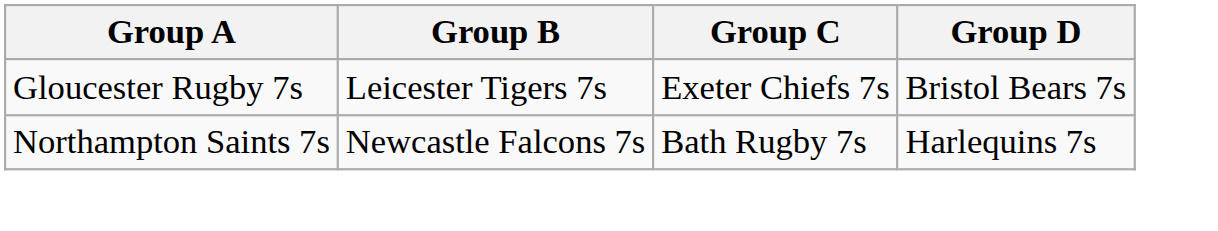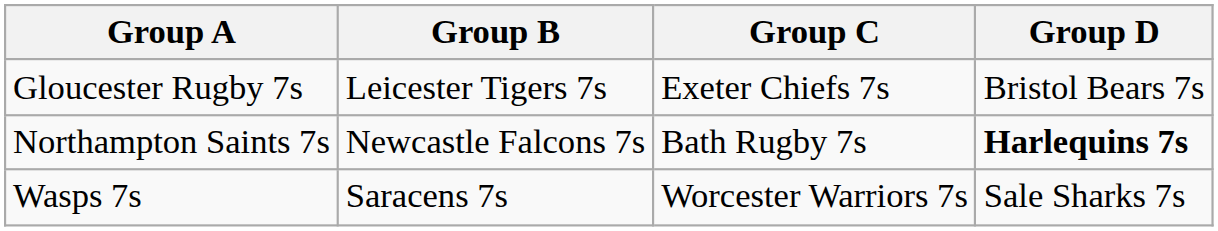Northampton Saints 7s | Group D: normal -> bold
+ row: Wasps 7s | Saracens 7s | Worcester Warriors 7s | Sale Sharks 7s
